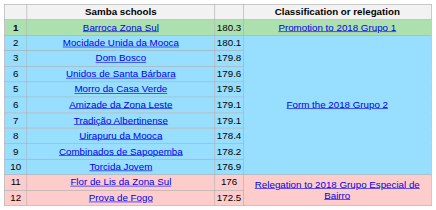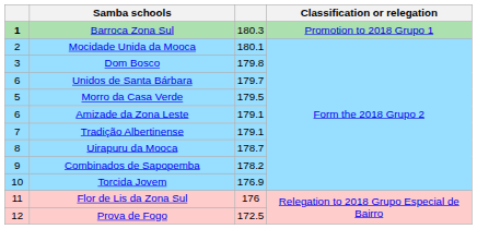Unidos de Santa Bárbara | column 3: 179.6 -> 179.7
Uirapuru da Mooca | column 3: 178.4 -> 178.7
